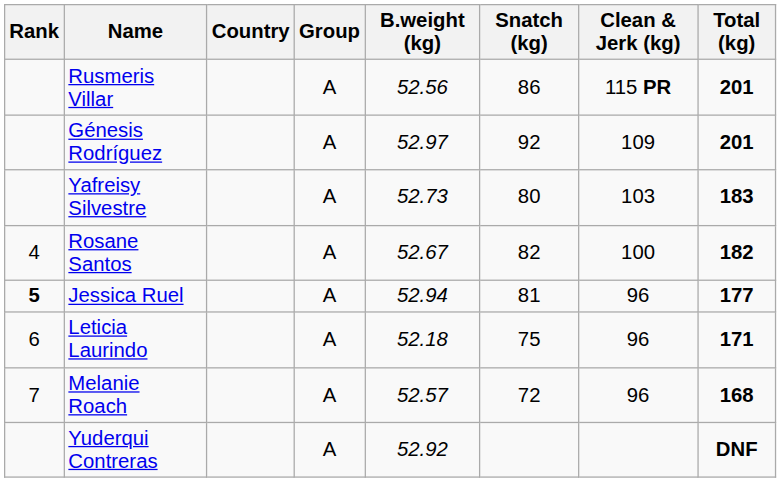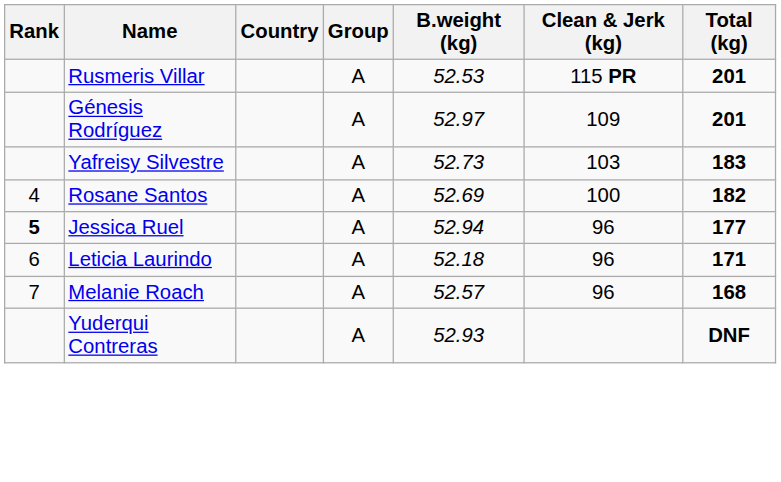- column: Snatch (kg) | 86 | 92 | 80 | 82 | 81 | 75 | 72
Rusmeris Villar | B.weight (kg): 52.56 -> 52.53
Rosane Santos | B.weight (kg): 52.67 -> 52.69
Yuderqui Contreras | B.weight (kg): 52.92 -> 52.93
